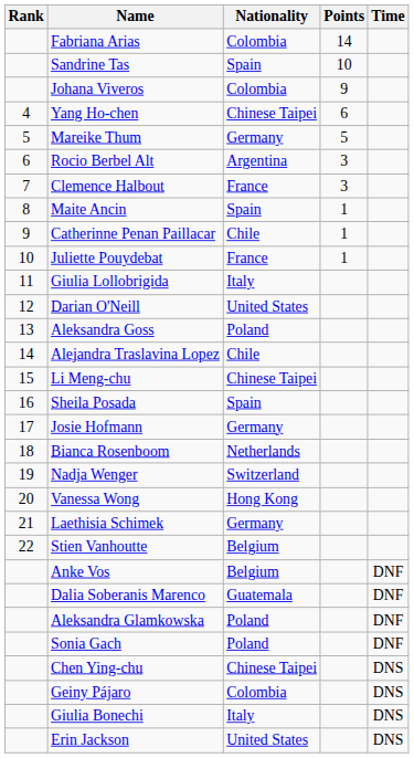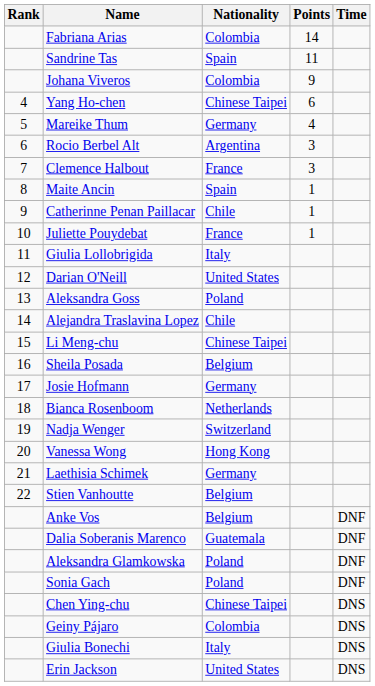Sandrine Tas | Points: 10 -> 11
Mareike Thum | Points: 5 -> 4
Sheila Posada | Nationality: Spain -> Belgium
